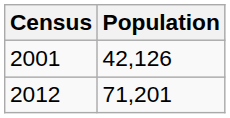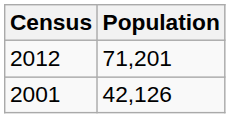rows swapped: 2001 <-> 2012
